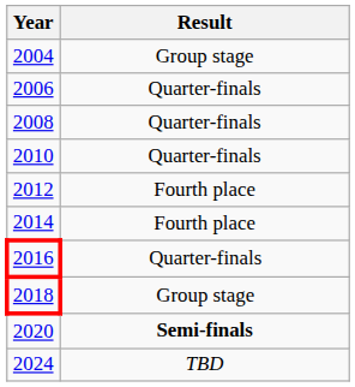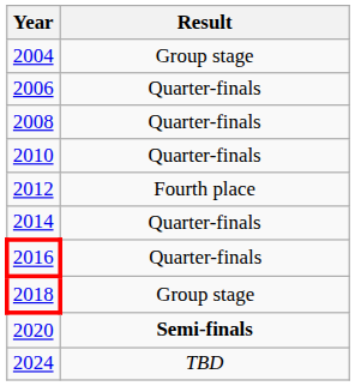2014 | Result: Fourth place -> Quarter-finals
